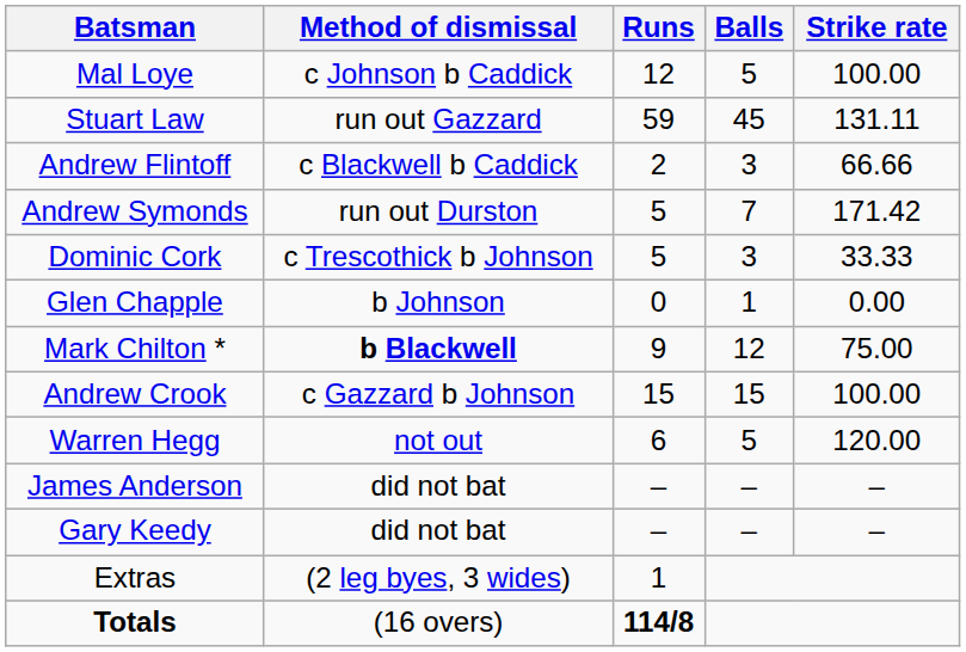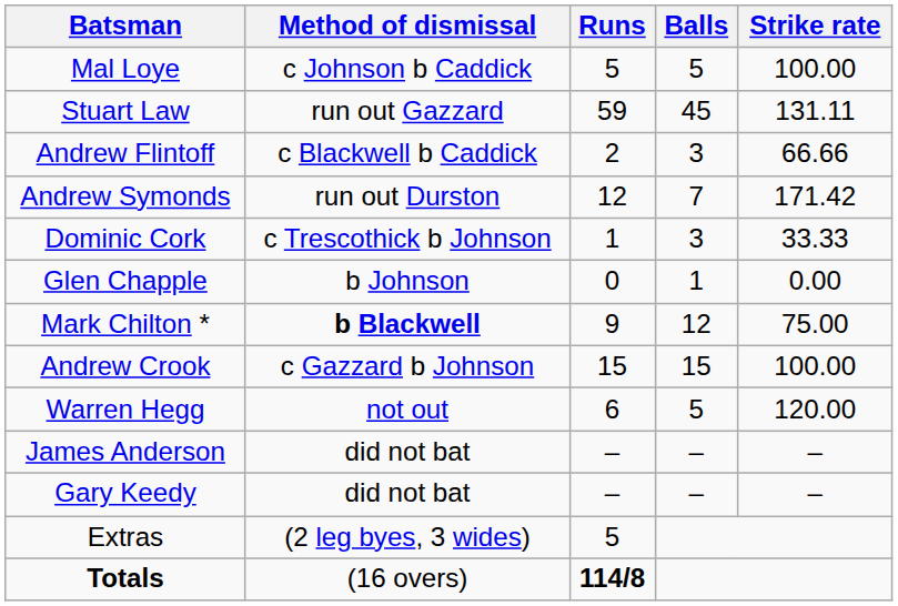Mal Loye | Runs: 12 -> 5
Andrew Symonds | Runs: 5 -> 12
Dominic Cork | Runs: 5 -> 1
Extras | Runs: 1 -> 5
